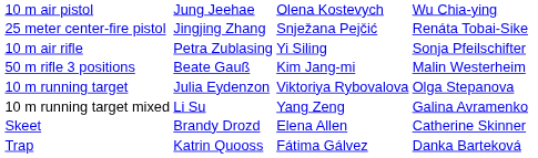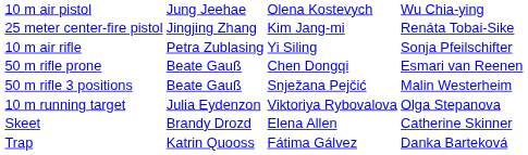25 meter center-fire pistol | column 3: Snježana Pejčić -> Kim Jang-mi
+ row: 50 m rifle prone | Beate Gauß | Chen Dongqi | Esmari van Reenen
50 m rifle 3 positions | column 3: Kim Jang-mi -> Snježana Pejčić
- row: 10 m running target mixed | Li Su | Yang Zeng | Galina Avramenko
